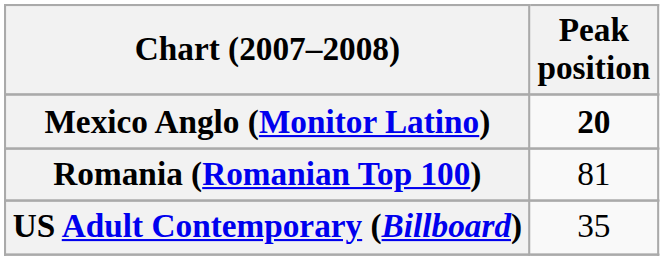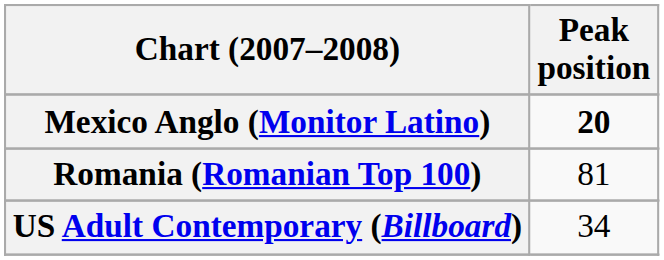US Adult Contemporary (Billboard) | Peak position: 35 -> 34
